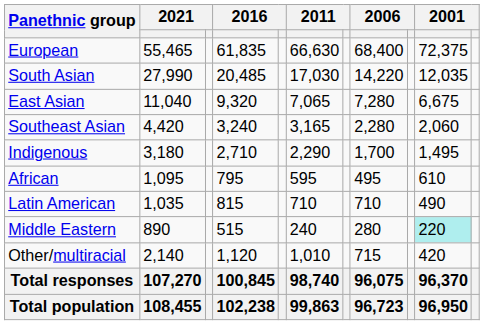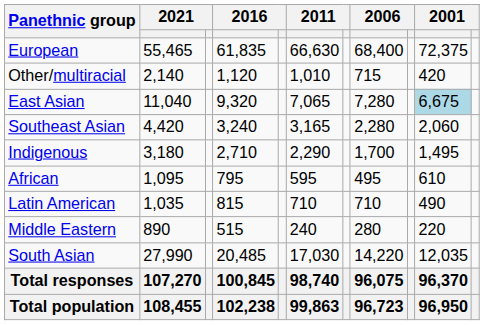rows swapped: South Asian <-> Other/multiracial
East Asian | column 10: no background -> lightblue background
Middle Eastern | column 10: paleturquoise background -> no background
